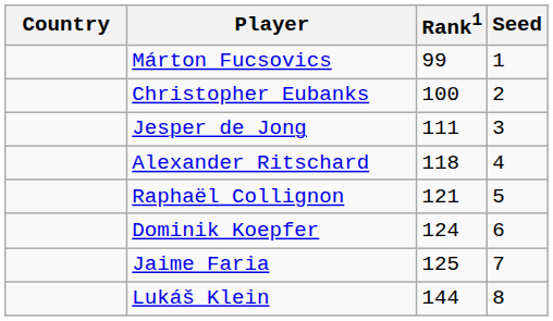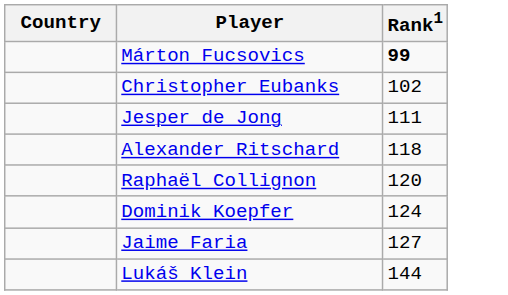- column: Seed | 1 | 2 | 3 | 4 | 5 | 6 | 7 | 8
Márton Fucsovics | Rank1: normal -> bold
Christopher Eubanks | Rank1: 100 -> 102
Raphaël Collignon | Rank1: 121 -> 120
Jaime Faria | Rank1: 125 -> 127
